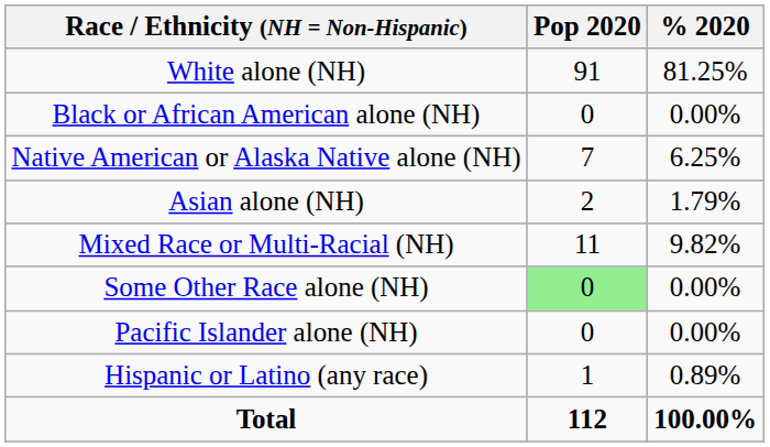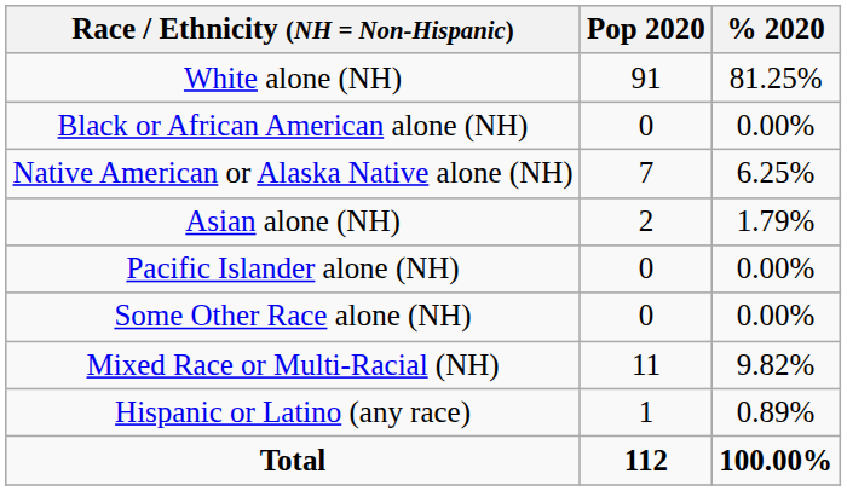rows swapped: Pacific Islander alone (NH) <-> Mixed Race or Multi-Racial (NH)
Some Other Race alone (NH) | Pop 2020: lightgreen background -> no background
